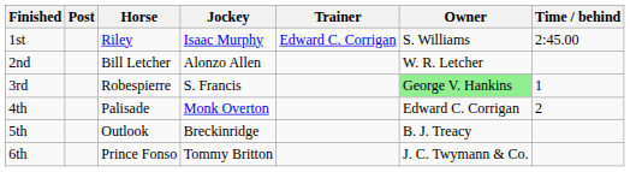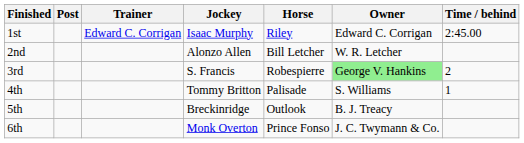columns swapped: Horse <-> Trainer
1st | Owner: S. Williams -> Edward C. Corrigan
3rd | Time / behind: 1 -> 2
4th | Jockey: Monk Overton -> Tommy Britton
4th | Owner: Edward C. Corrigan -> S. Williams
4th | Time / behind: 2 -> 1
6th | Jockey: Tommy Britton -> Monk Overton
